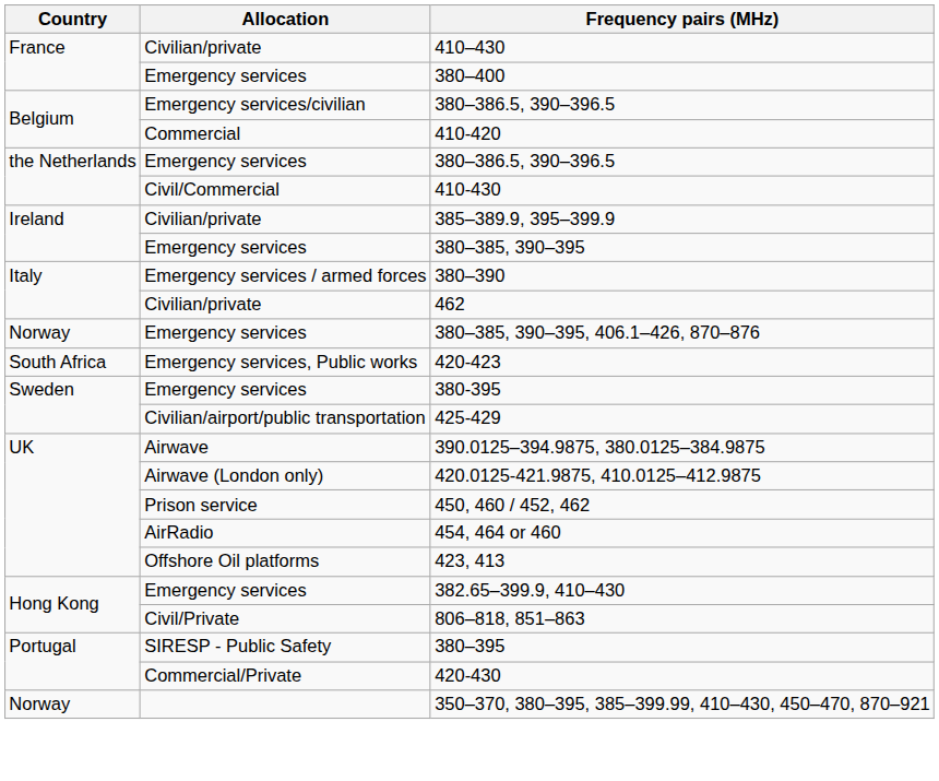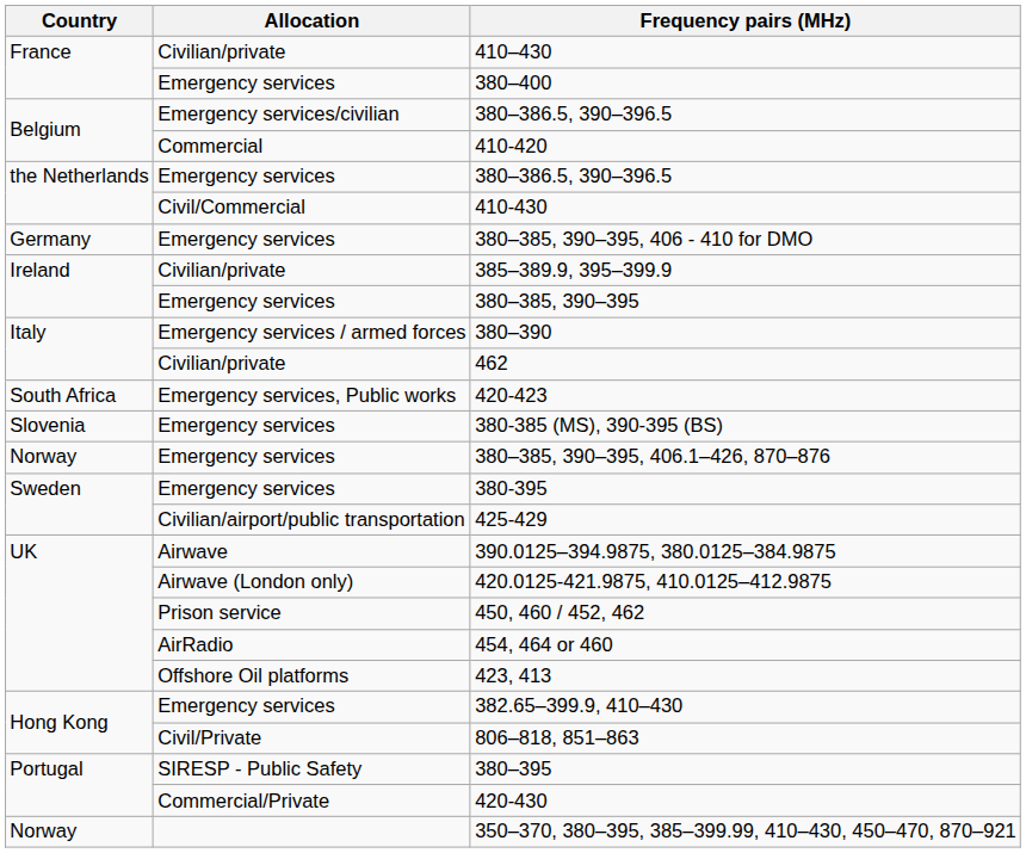+ row: Germany | Emergency services | 380–385, 390–395, 406 - 410 for DMO
rows swapped: 380–385, 390–395, 406.1–426, 870–876 <-> 420-423
+ row: Slovenia | Emergency services | 380-385 (MS), 390-395 (BS)
